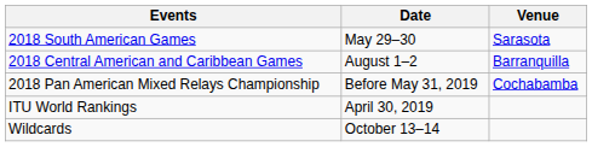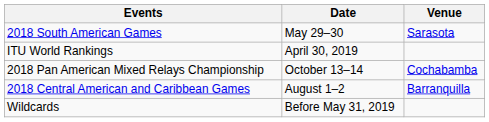rows swapped: 2018 Central American and Caribbean Games <-> ITU World Rankings
2018 Pan American Mixed Relays Championship | Date: Before May 31, 2019 -> October 13–14
Wildcards | Date: October 13–14 -> Before May 31, 2019
